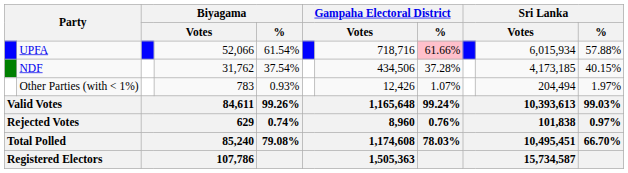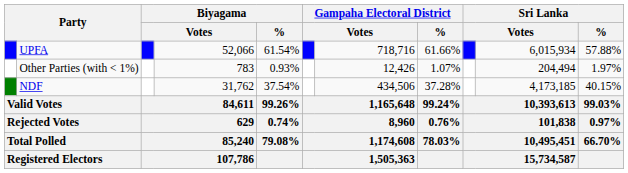UPFA | Gampaha Electoral District / %: pink background -> no background
rows swapped: NDF <-> Other Parties (with < 1%)
